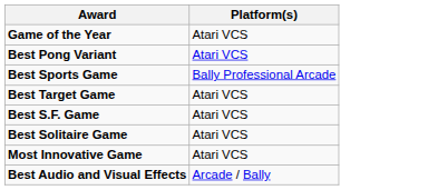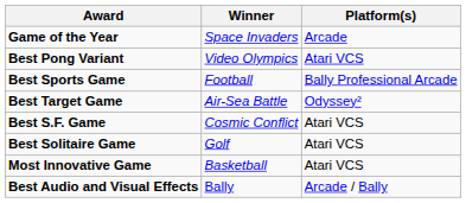+ column: Winner | Space Invaders | Video Olympics | Football | Air-Sea Battle | Cosmic Conflict | Golf | Basketball | Bally
Game of the Year | Platform(s): Atari VCS -> Arcade
Best Target Game | Platform(s): Atari VCS -> Odyssey²
